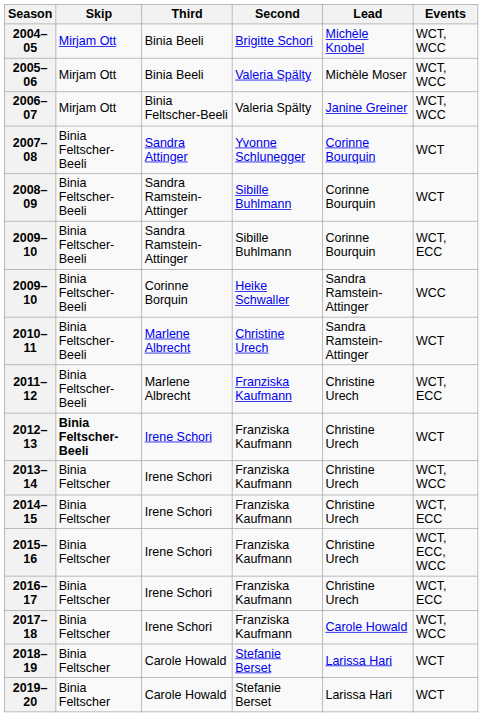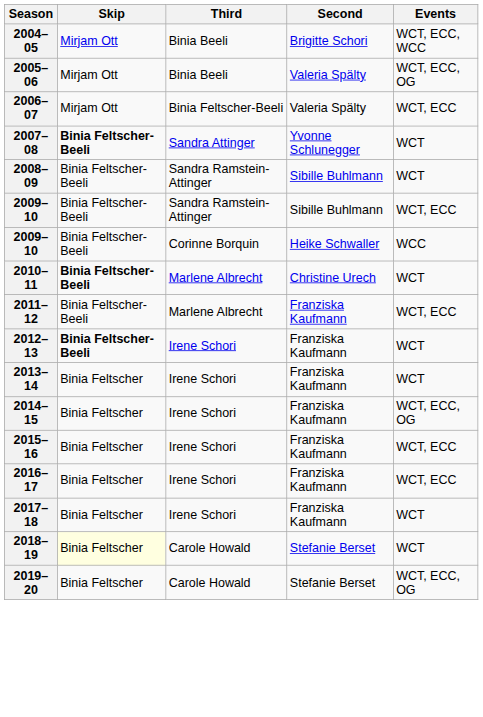- column: Lead | Michèle Knobel | Michèle Moser | Janine Greiner | Corinne Bourquin | Corinne Bourquin | Corinne Bourquin | Sandra Ramstein-Attinger | Sandra Ramstein-Attinger | Christine Urech | Christine Urech | Christine Urech | Christine Urech | Christine Urech | Christine Urech | Carole Howald | Larissa Hari | Larissa Hari
2004–05 | Events: WCT, WCC -> WCT, ECC, WCC
2005–06 | Events: WCT, WCC -> WCT, ECC, OG
2006–07 | Events: WCT, WCC -> WCT, ECC
2007–08 | Skip: normal -> bold
2010–11 | Skip: normal -> bold
2013–14 | Events: WCT, WCC -> WCT
2014–15 | Events: WCT, ECC -> WCT, ECC, OG
2015–16 | Events: WCT, ECC, WCC -> WCT, ECC
2017–18 | Events: WCT, WCC -> WCT
2018–19 | Skip: no background -> lightyellow background
2019–20 | Events: WCT -> WCT, ECC, OG
